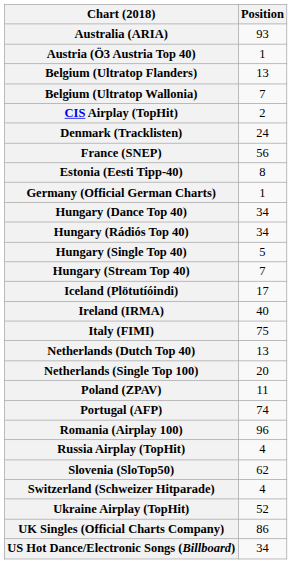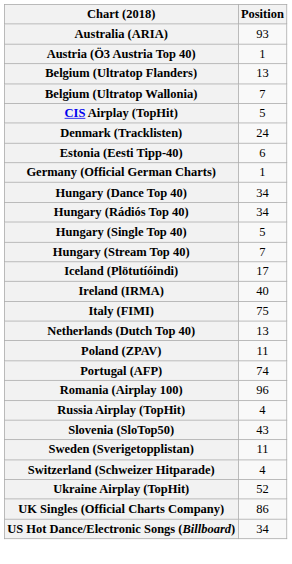CIS Airplay (TopHit) | Position: 2 -> 5
- row: France (SNEP) | 56
Estonia (Eesti Tipp-40) | Position: 8 -> 6
- row: Netherlands (Single Top 100) | 20
Slovenia (SloTop50) | Position: 62 -> 43
+ row: Sweden (Sverigetopplistan) | 11
